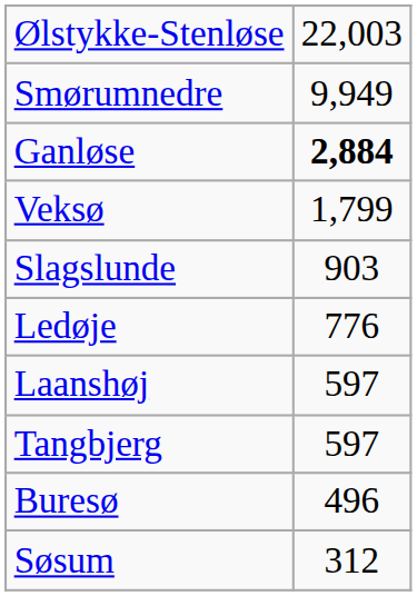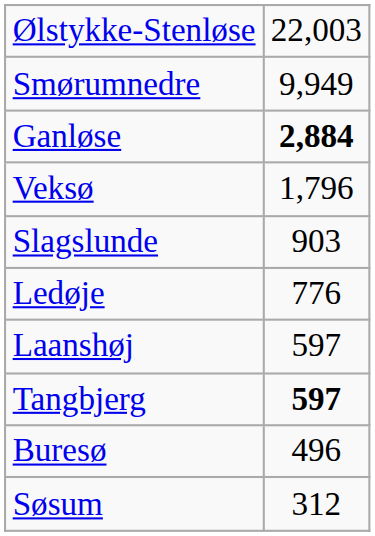Veksø | column 2: 1,799 -> 1,796
Tangbjerg | column 2: normal -> bold
